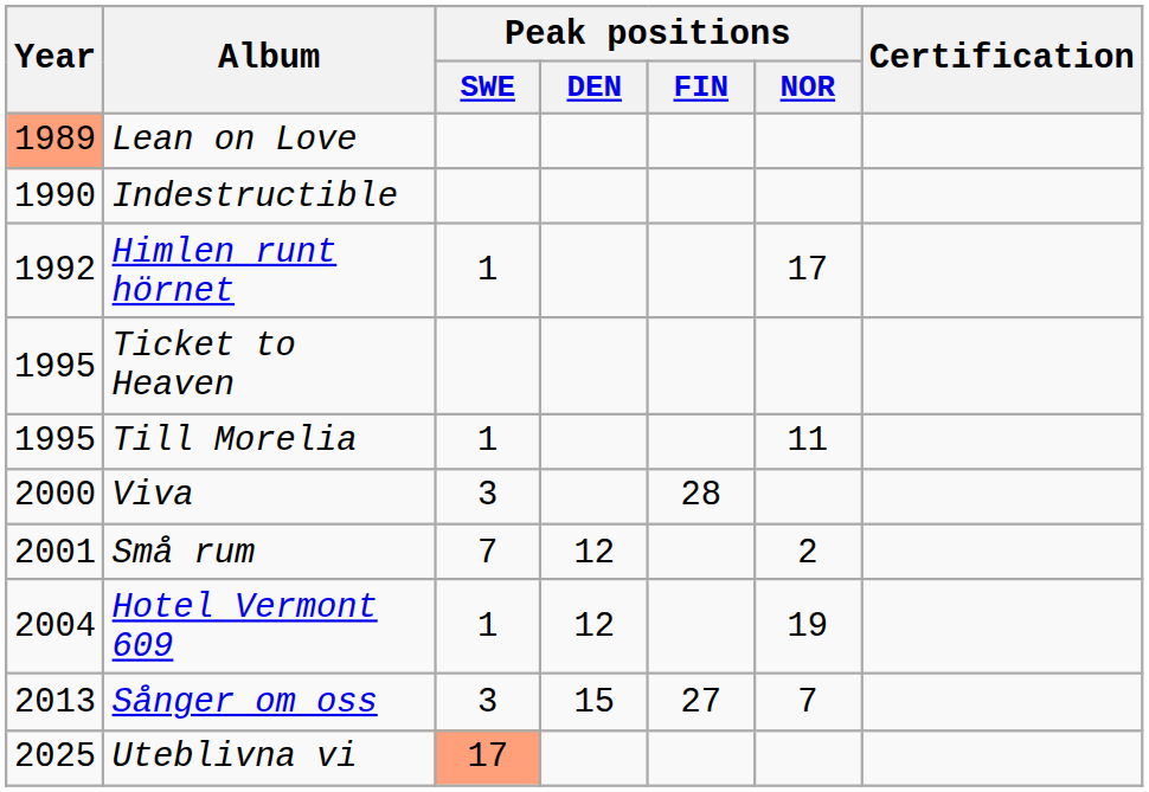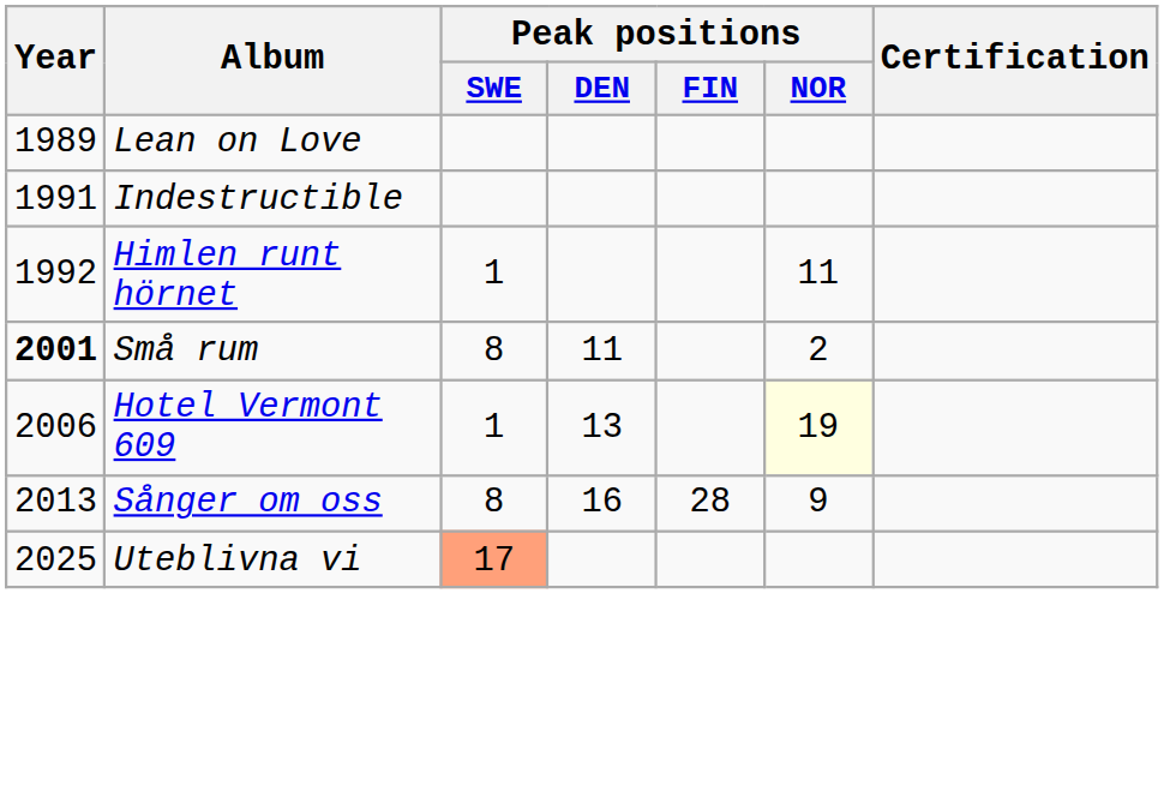Lean on Love | Year: lightsalmon background -> no background
Indestructible | Year: 1990 -> 1991
Himlen runt hörnet | Peak positions / NOR: 17 -> 11
- row: 1995 | Ticket to Heaven
- row: 1995 | Till Morelia | 1 | 11
- row: 2000 | Viva | 3 | 28
Små rum | Year: normal -> bold
Små rum | Peak positions / SWE: 7 -> 8
Små rum | Peak positions / DEN: 12 -> 11
Hotel Vermont 609 | Year: 2004 -> 2006
Hotel Vermont 609 | Peak positions / DEN: 12 -> 13
Hotel Vermont 609 | Peak positions / NOR: no background -> lightyellow background
Sånger om oss | Peak positions / SWE: 3 -> 8
Sånger om oss | Peak positions / DEN: 15 -> 16
Sånger om oss | Peak positions / FIN: 27 -> 28
Sånger om oss | Peak positions / NOR: 7 -> 9
